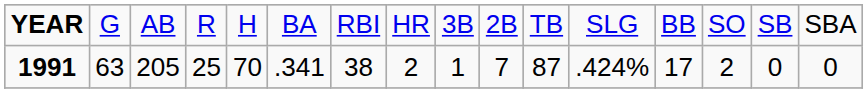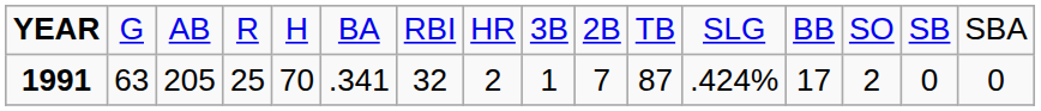1991 | column 7: 38 -> 32
